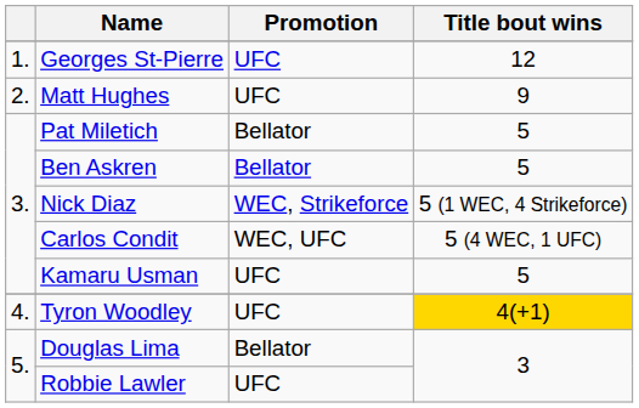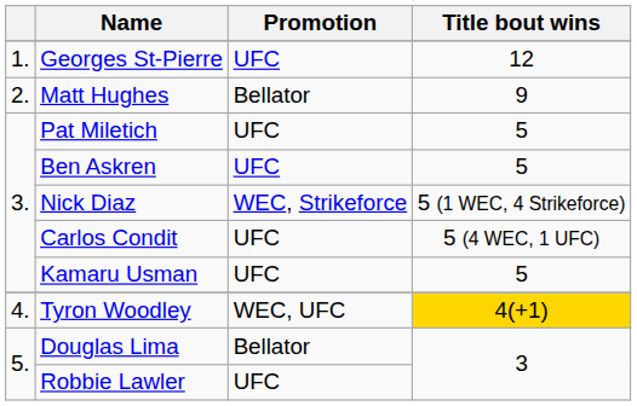Matt Hughes | Promotion: UFC -> Bellator
Pat Miletich | Promotion: Bellator -> UFC
Ben Askren | Promotion: Bellator -> UFC
Carlos Condit | Promotion: WEC, UFC -> UFC
Tyron Woodley | Promotion: UFC -> WEC, UFC
